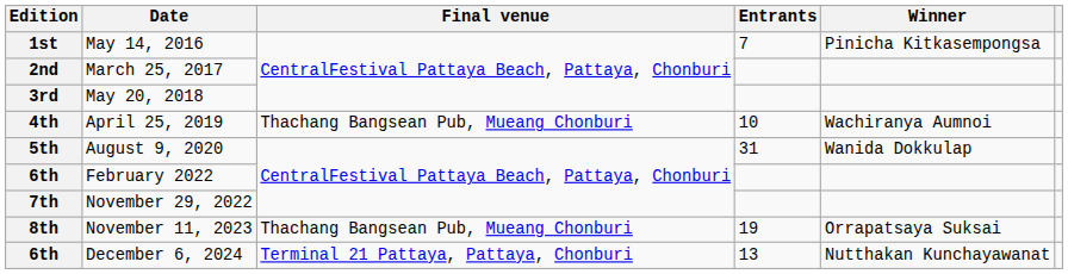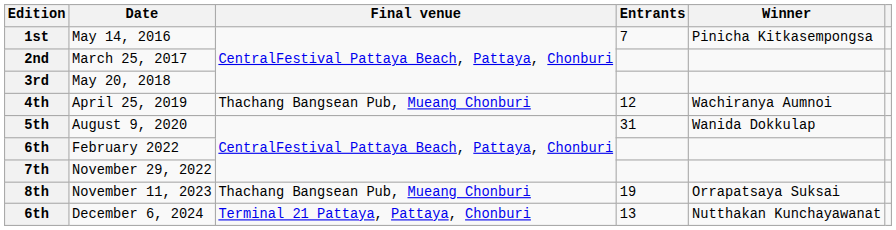April 25, 2019 | Entrants: 10 -> 12
